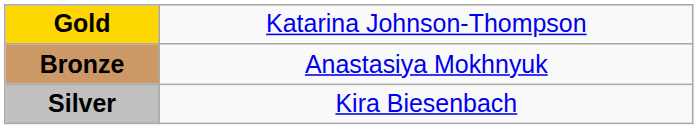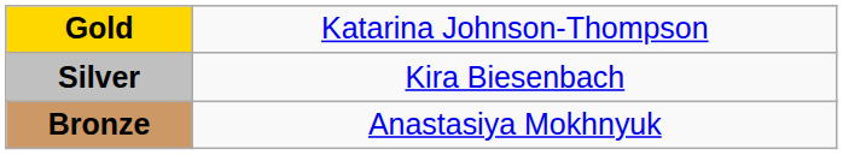rows swapped: Silver <-> Bronze
